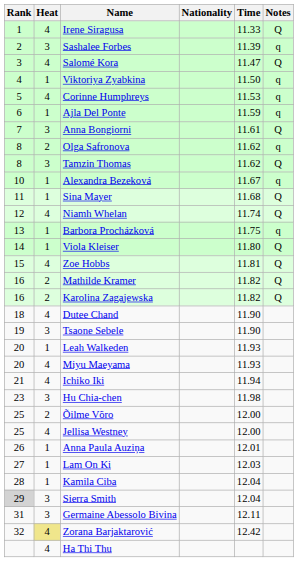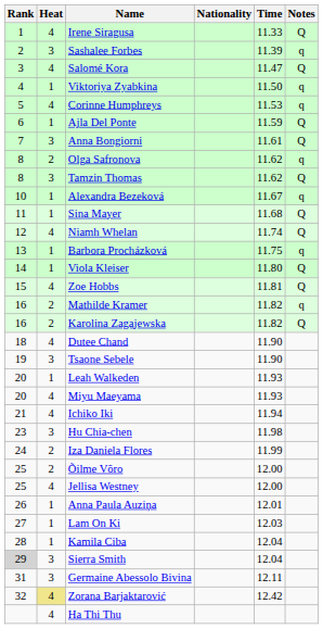Ajla Del Ponte | Notes: q -> Q
Mathilde Kramer | Notes: Q -> q
+ row: 24 | 2 | Iza Daniela Flores | 11.99
